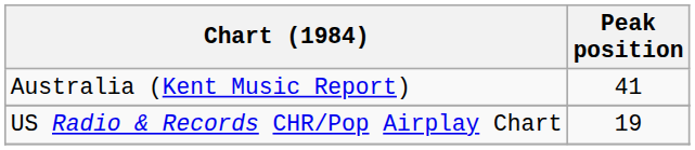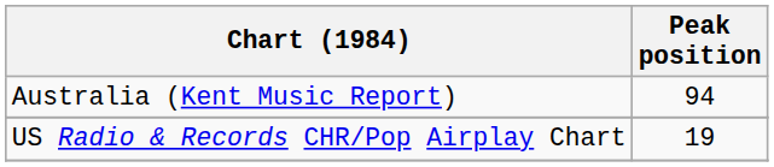Australia (Kent Music Report) | Peak position: 41 -> 94
